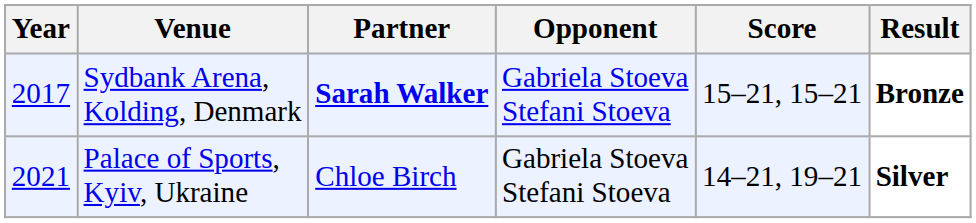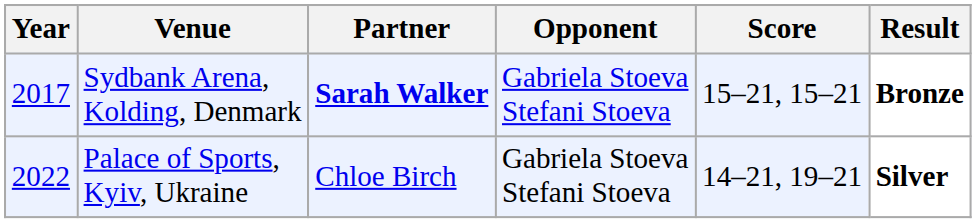Palace of Sports, Kyiv, Ukraine | Year: 2021 -> 2022
